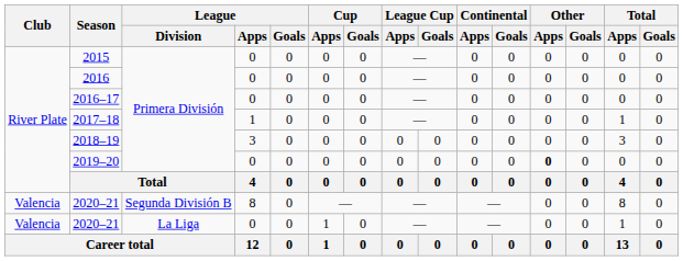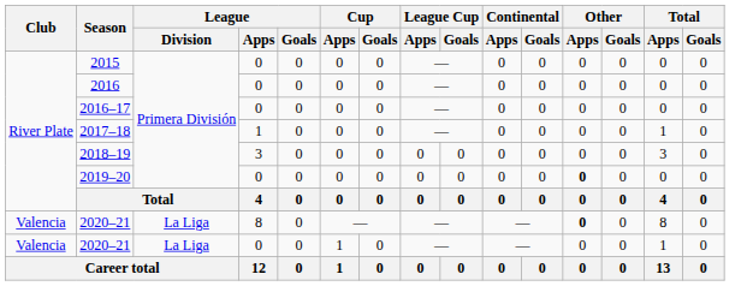2020–21 / 8 | League / Division: Segunda División B -> La Liga
2020–21 / 8 | Other / Apps: normal -> bold
